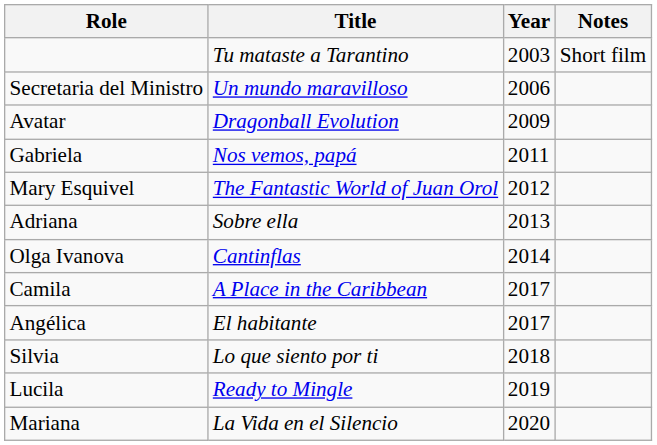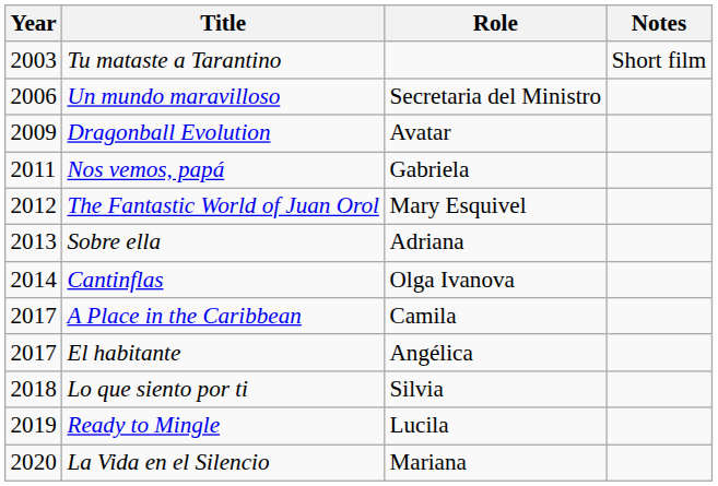columns swapped: Year <-> Role
